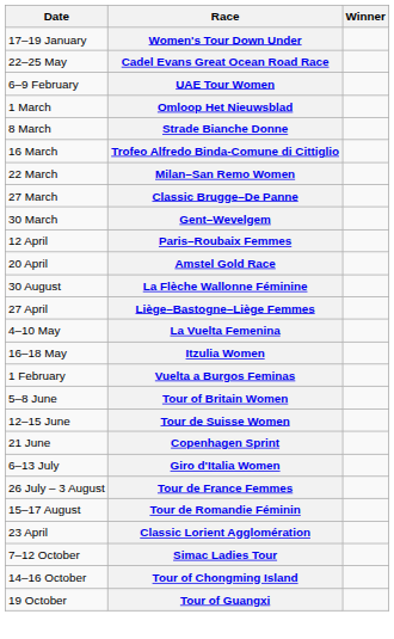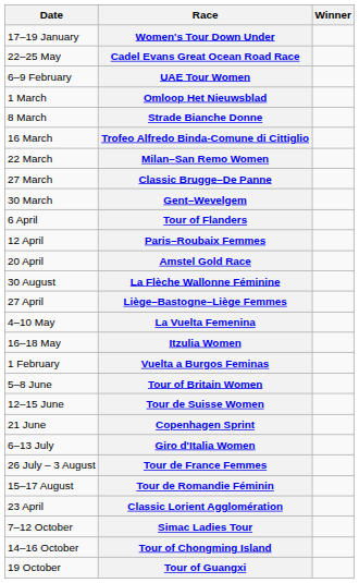+ row: 6 April | Tour of Flanders
